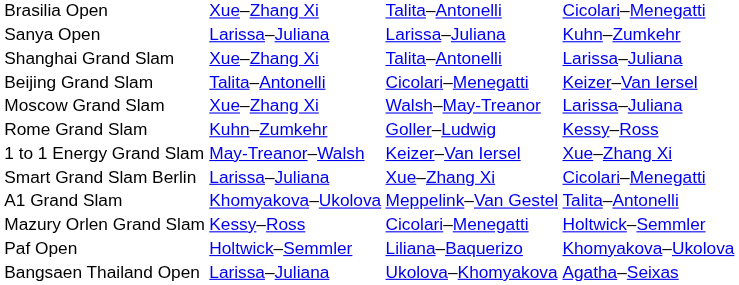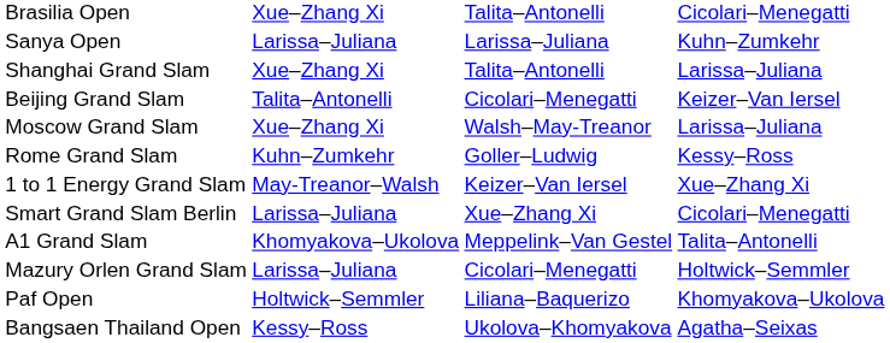Mazury Orlen Grand Slam | column 2: Kessy–Ross -> Larissa–Juliana
Bangsaen Thailand Open | column 2: Larissa–Juliana -> Kessy–Ross
